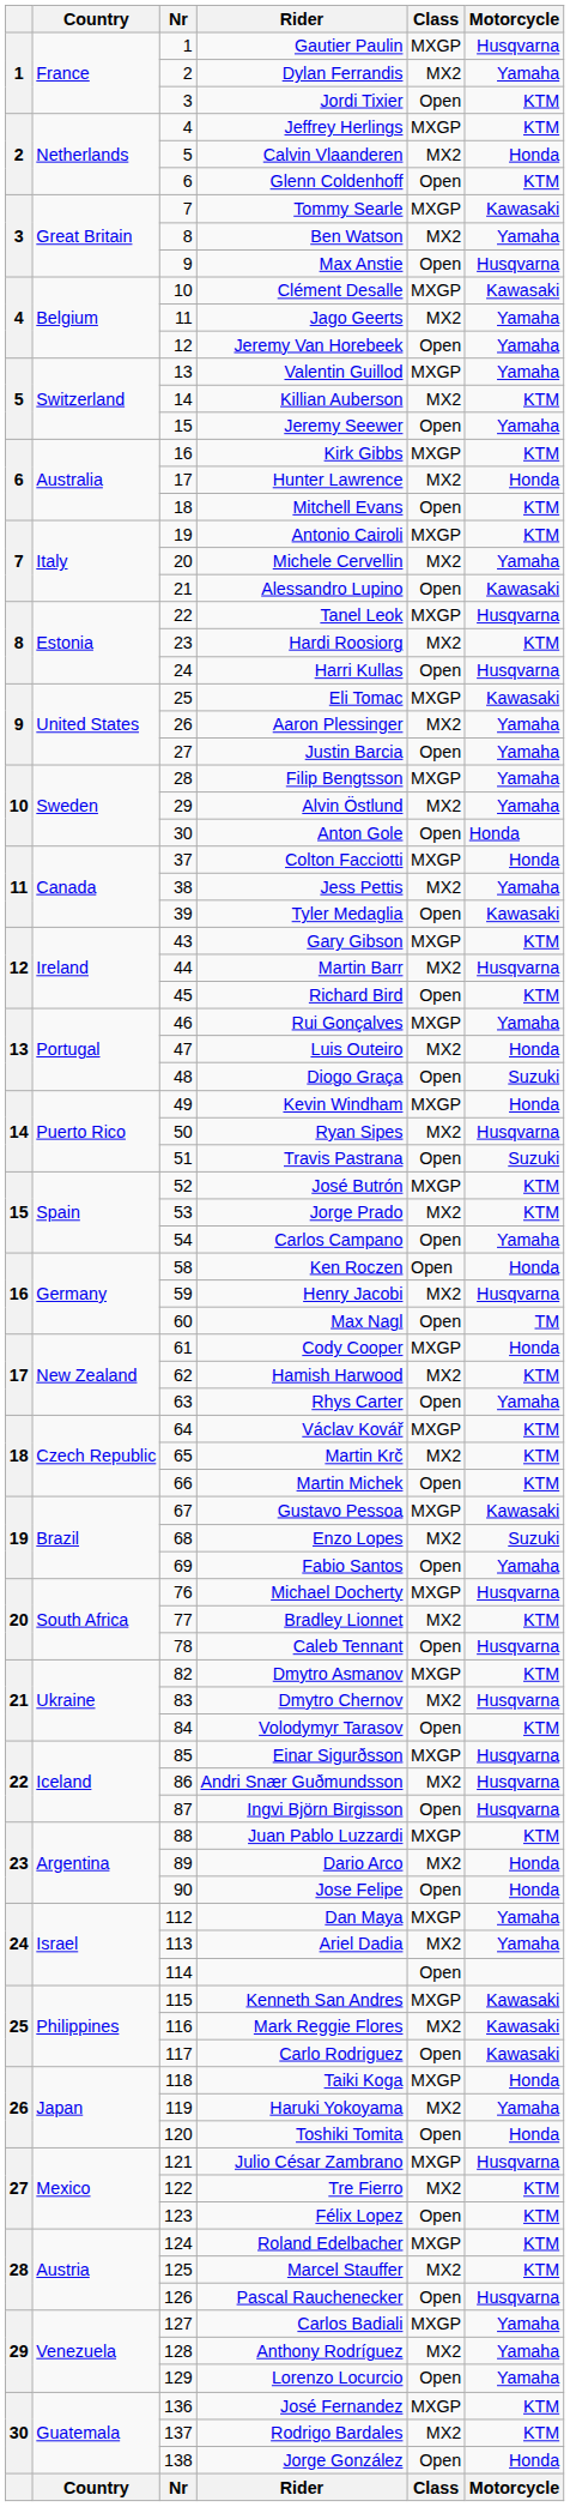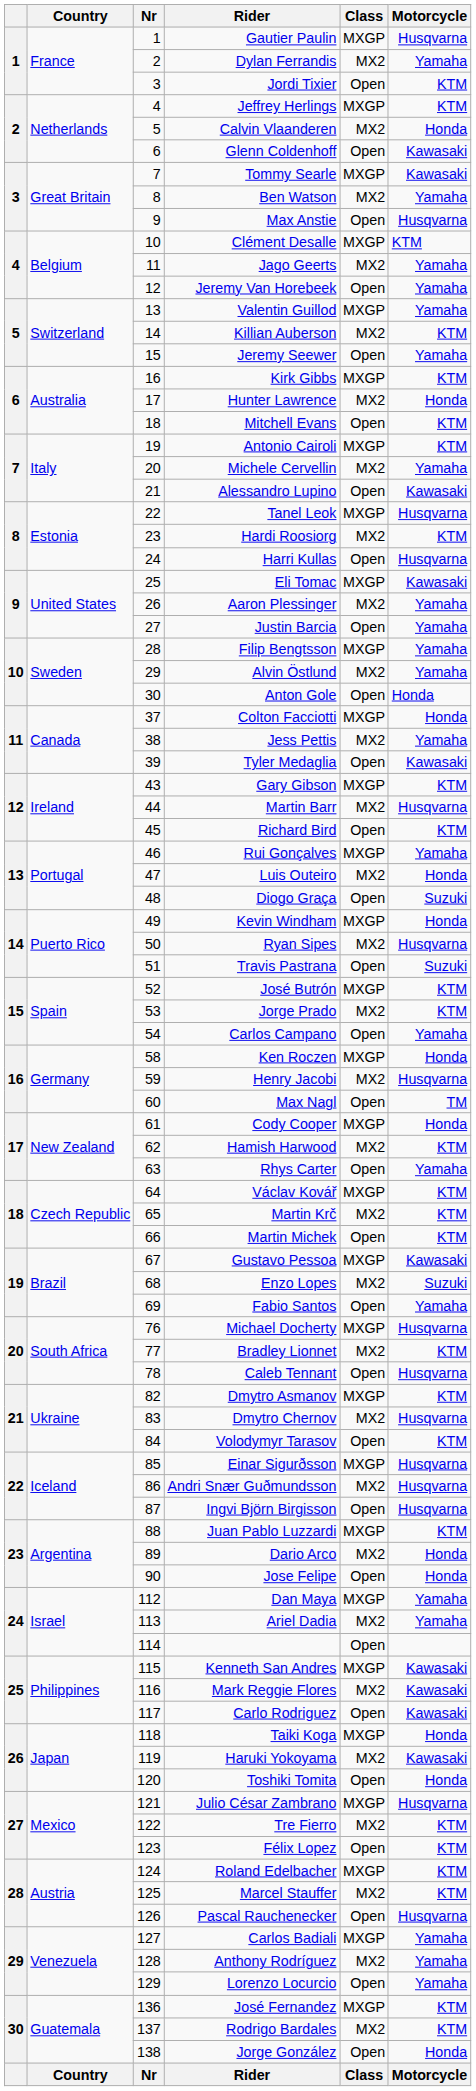Glenn Coldenhoff | Motorcycle: KTM -> Kawasaki
Clément Desalle | Motorcycle: Kawasaki -> KTM
Ken Roczen | Class: Open -> MXGP
Haruki Yokoyama | Motorcycle: Yamaha -> Kawasaki
